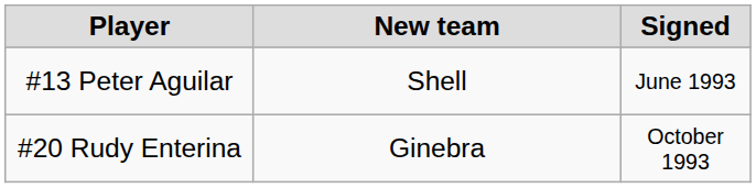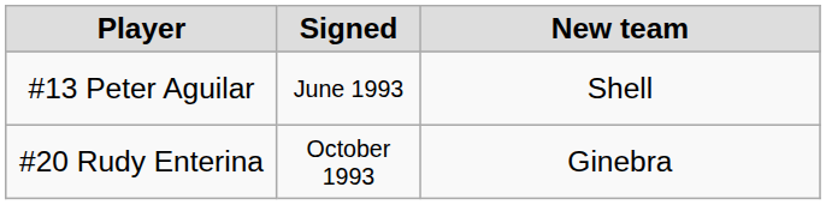columns swapped: Signed <-> New team
